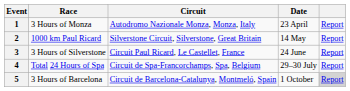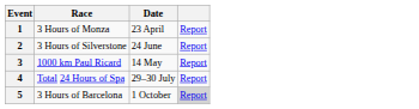- column: Circuit | Autodromo Nazionale Monza, Monza, Italy | Silverstone Circuit, Silverstone, Great Britain | Circuit Paul Ricard, Le Castellet, France | Circuit de Spa-Francorchamps, Spa, Belgium | Circuit de Barcelona-Catalunya, Montmeló, Spain
2 | Race: 1000 km Paul Ricard -> 3 Hours of Silverstone
2 | Date: 14 May -> 24 June
3 | Race: 3 Hours of Silverstone -> 1000 km Paul Ricard
3 | Date: 24 June -> 14 May
